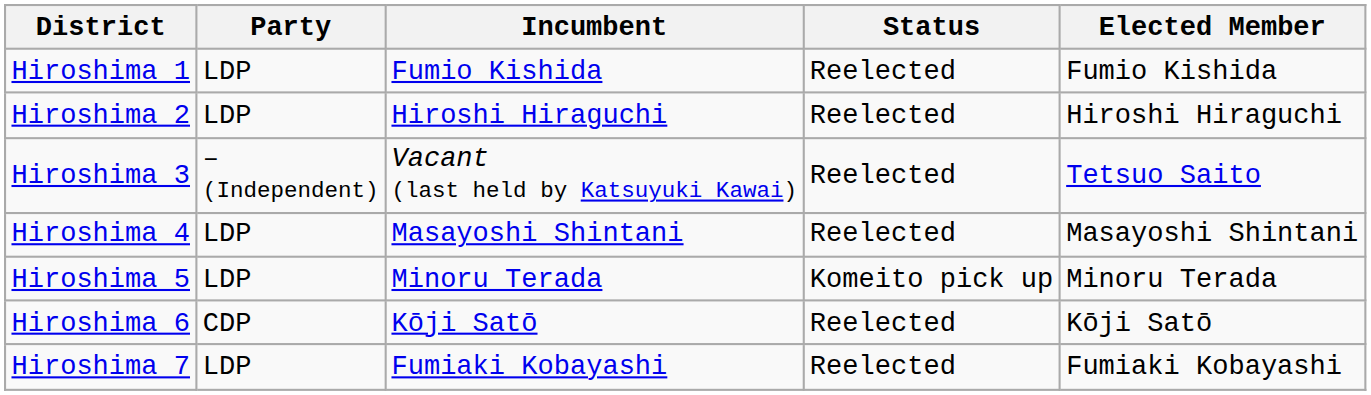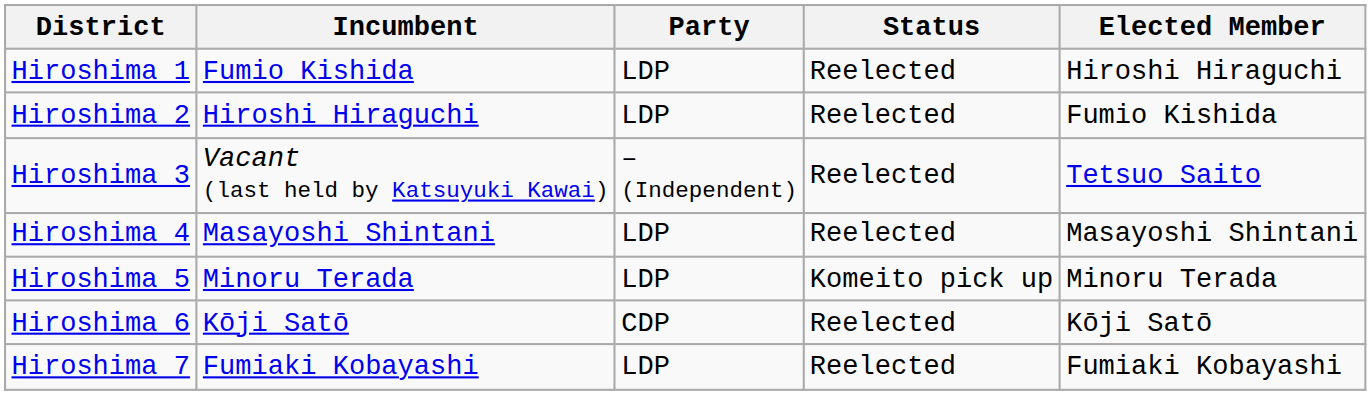columns swapped: Incumbent <-> Party
Hiroshima 1 | Elected Member: Fumio Kishida -> Hiroshi Hiraguchi
Hiroshima 2 | Elected Member: Hiroshi Hiraguchi -> Fumio Kishida
